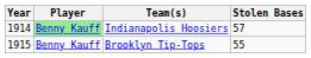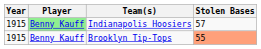Indianapolis Hoosiers | Year: 1914 -> 1915
Brooklyn Tip-Tops | Stolen Bases: no background -> lightsalmon background
